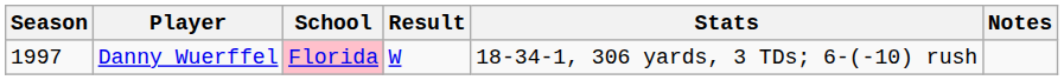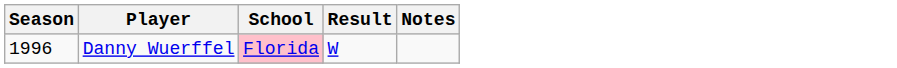- column: Stats | 18-34-1, 306 yards, 3 TDs; 6-(-10) rush
Danny Wuerffel | Season: 1997 -> 1996
